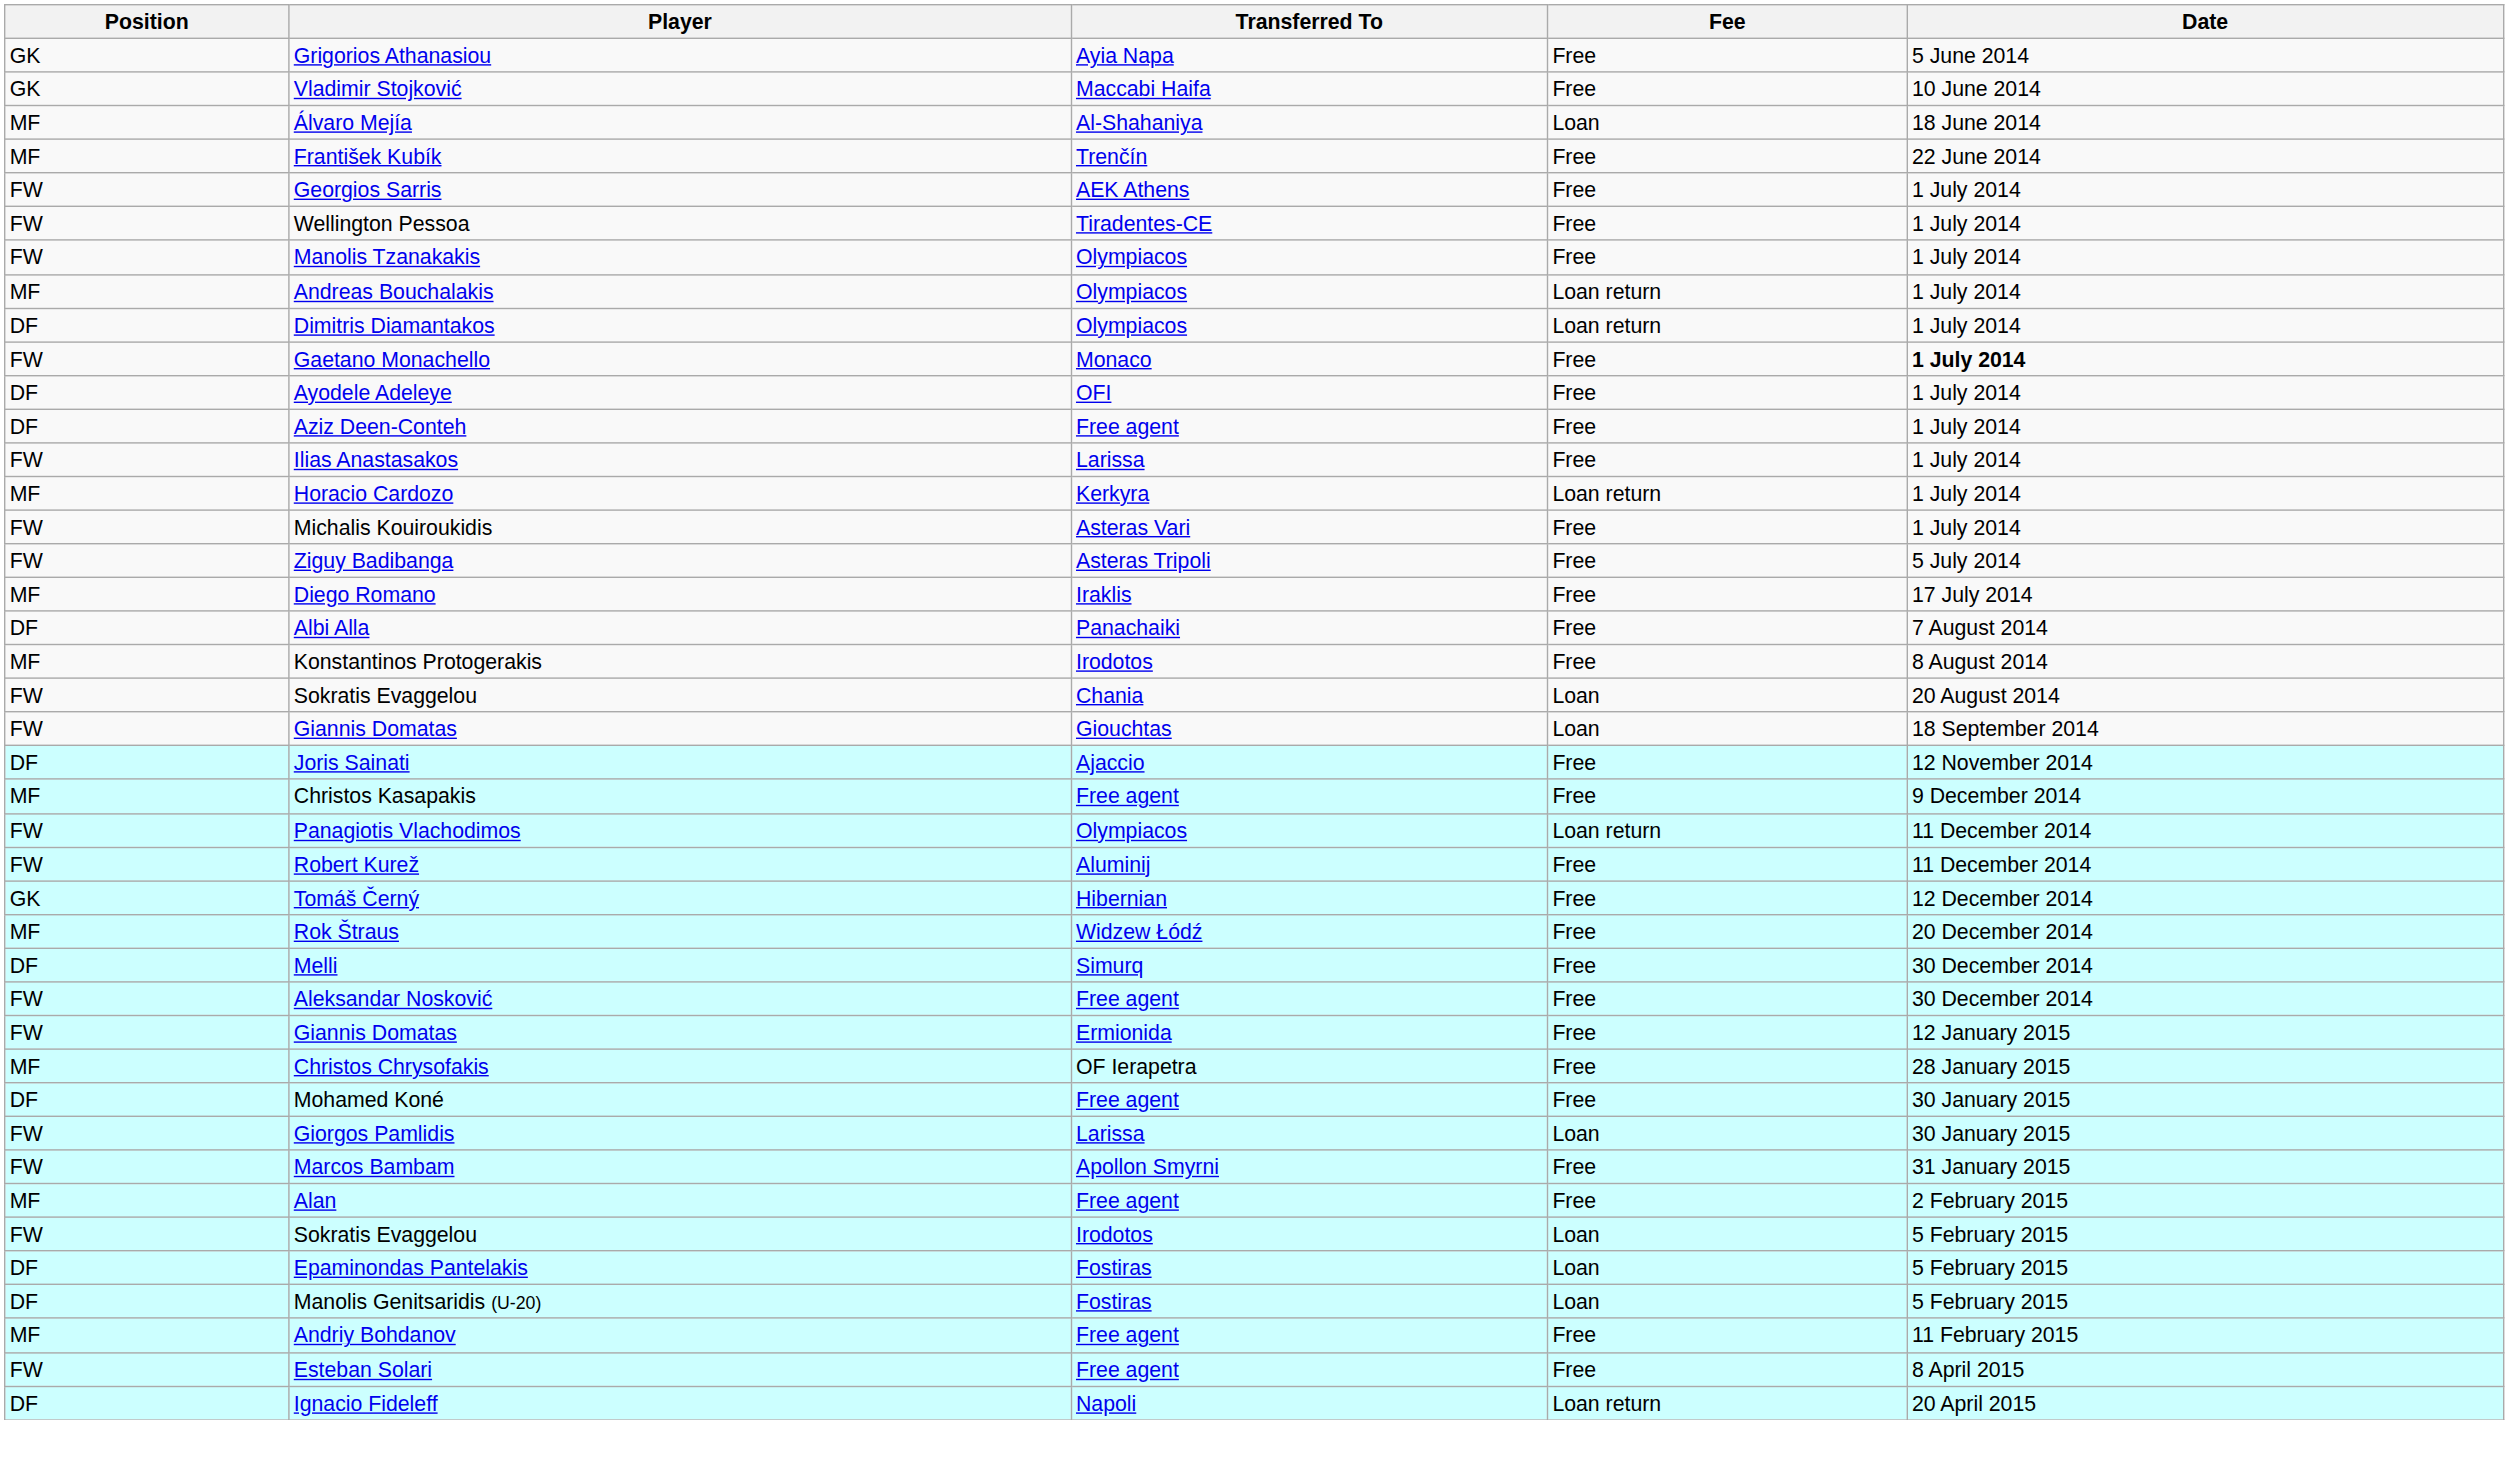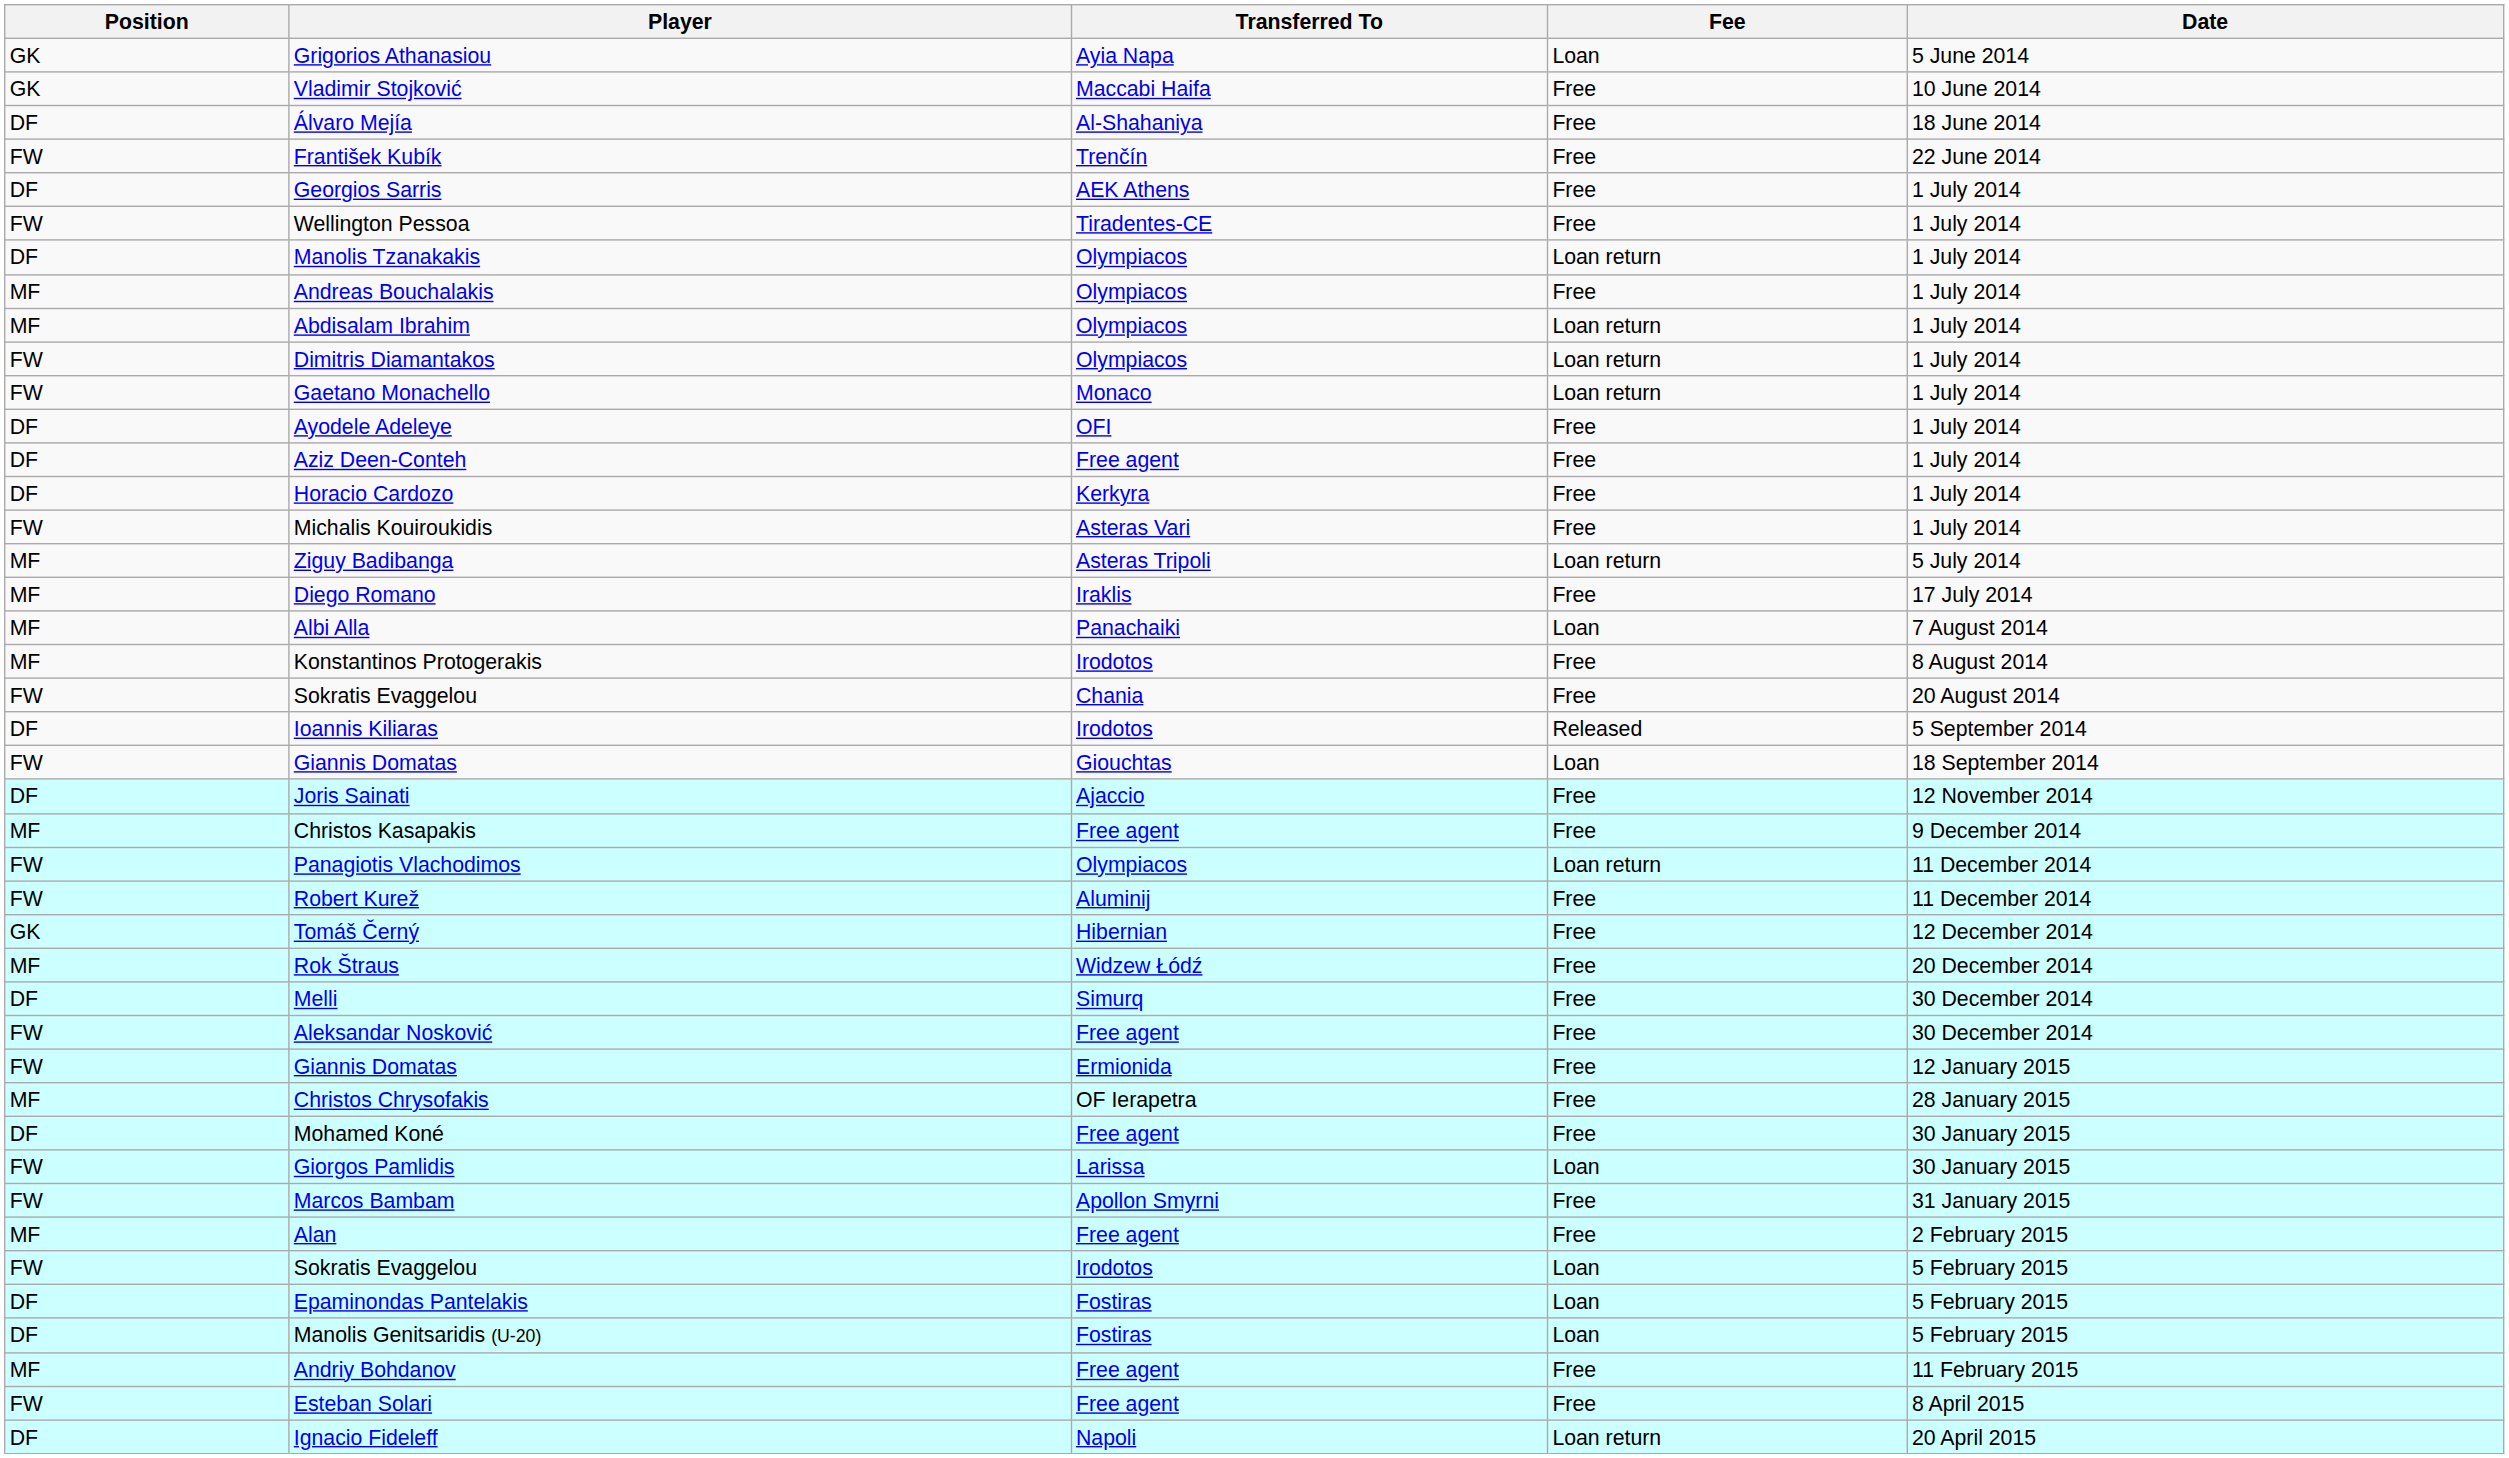Grigorios Athanasiou | Fee: Free -> Loan
Álvaro Mejía | Position: MF -> DF
Álvaro Mejía | Fee: Loan -> Free
František Kubík | Position: MF -> FW
Georgios Sarris | Position: FW -> DF
Manolis Tzanakakis | Position: FW -> DF
Manolis Tzanakakis | Fee: Free -> Loan return
Andreas Bouchalakis | Fee: Loan return -> Free
+ row: MF | Abdisalam Ibrahim | Olympiacos | Loan return | 1 July 2014
Dimitris Diamantakos | Position: DF -> FW
Gaetano Monachello | Fee: Free -> Loan return
Gaetano Monachello | Date: bold -> normal
- row: FW | Ilias Anastasakos | Larissa | Free | 1 July 2014
Horacio Cardozo | Position: MF -> DF
Horacio Cardozo | Fee: Loan return -> Free
Ziguy Badibanga | Position: FW -> MF
Ziguy Badibanga | Fee: Free -> Loan return
Albi Alla | Position: DF -> MF
Albi Alla | Fee: Free -> Loan
Sokratis Evaggelou / Chania | Fee: Loan -> Free
+ row: DF | Ioannis Kiliaras | Irodotos | Released | 5 September 2014
